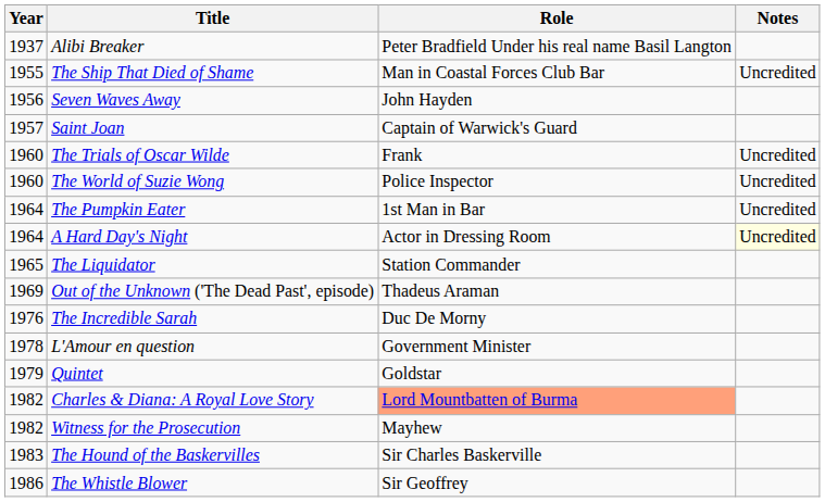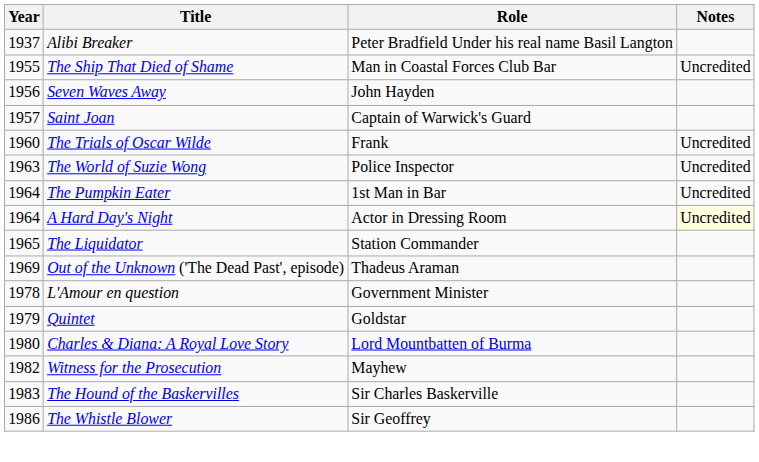The World of Suzie Wong | Year: 1960 -> 1963
- row: 1976 | The Incredible Sarah | Duc De Morny
Charles & Diana: A Royal Love Story | Year: 1982 -> 1980
Charles & Diana: A Royal Love Story | Role: lightsalmon background -> no background
